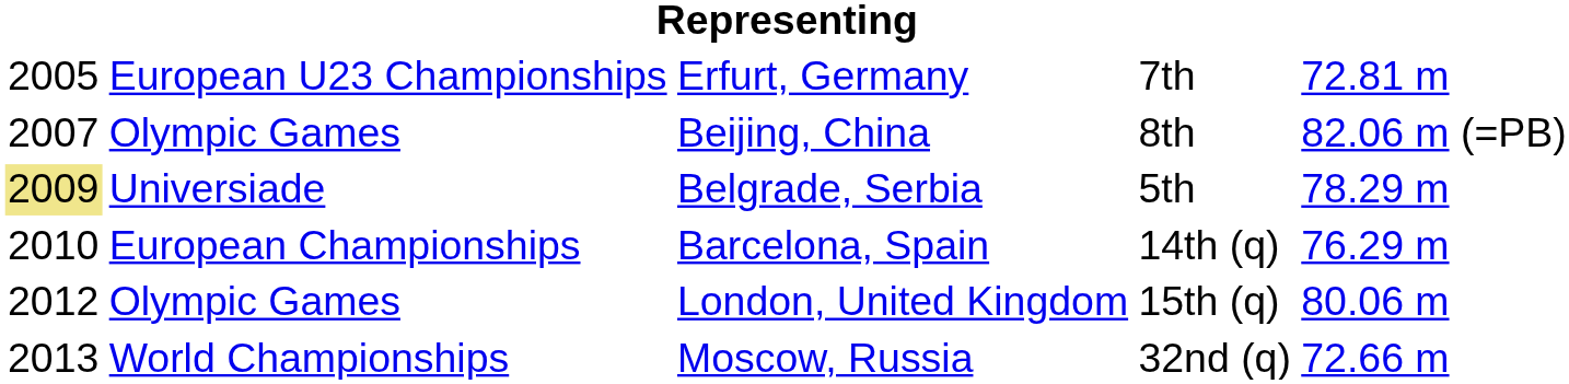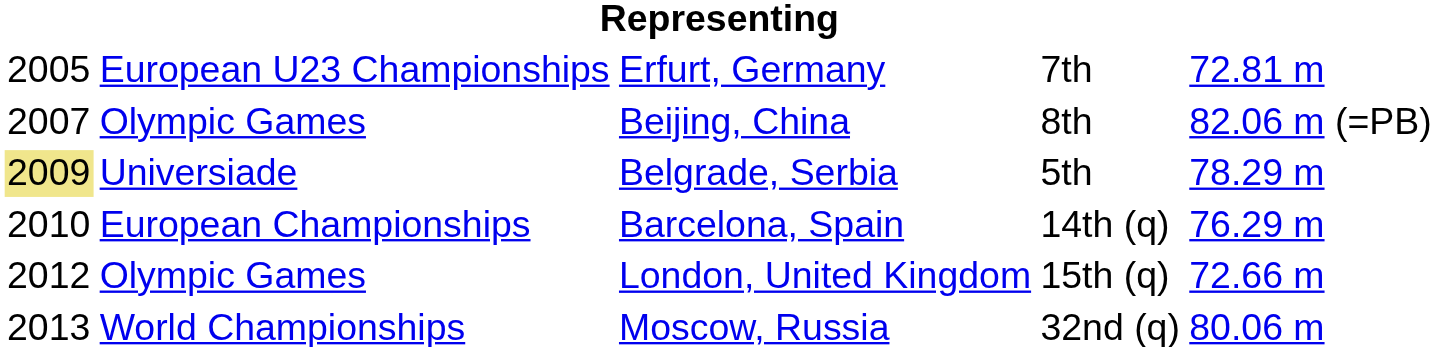London, United Kingdom | column 5: 80.06 m -> 72.66 m
Moscow, Russia | column 5: 72.66 m -> 80.06 m
